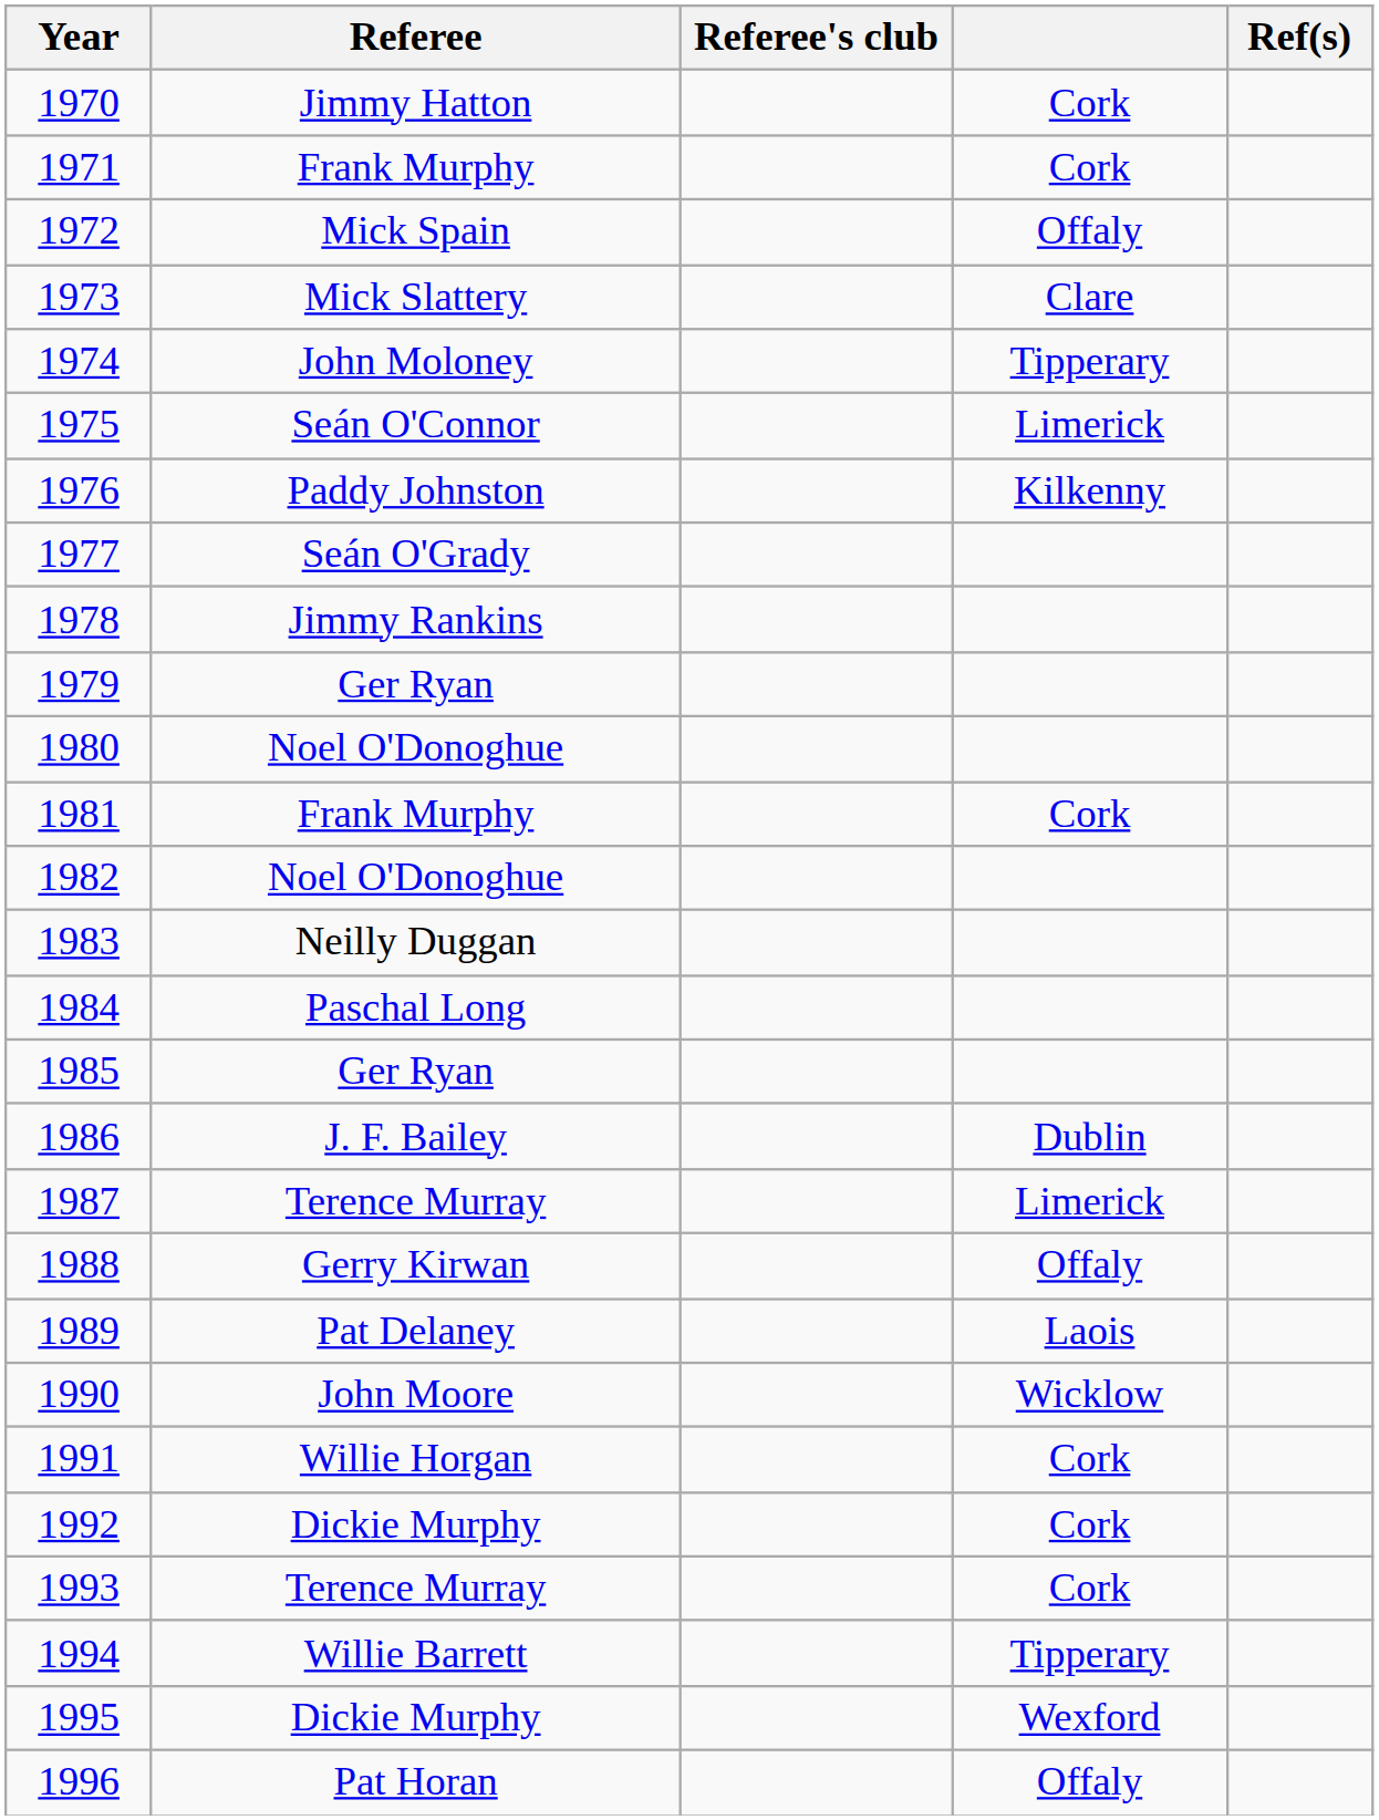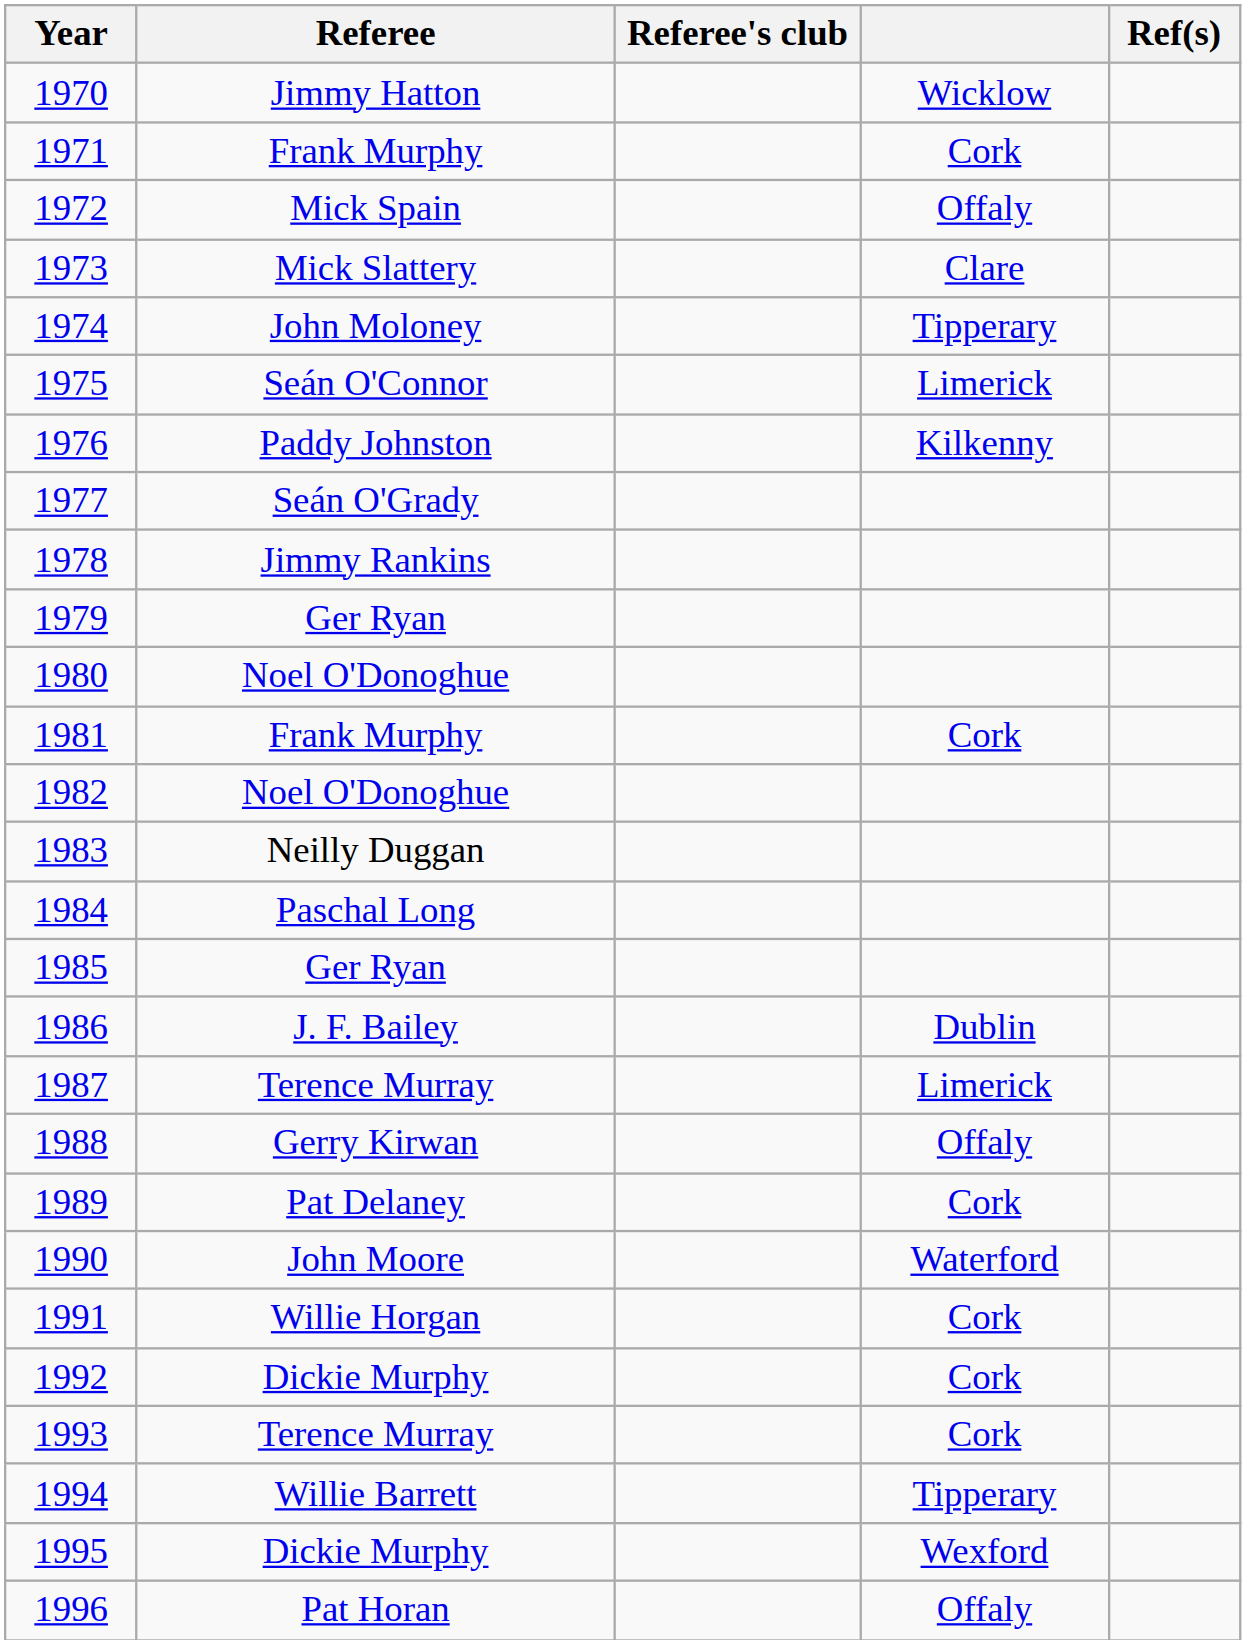1970 | column 4: Cork -> Wicklow
1989 | column 4: Laois -> Cork
1990 | column 4: Wicklow -> Waterford
